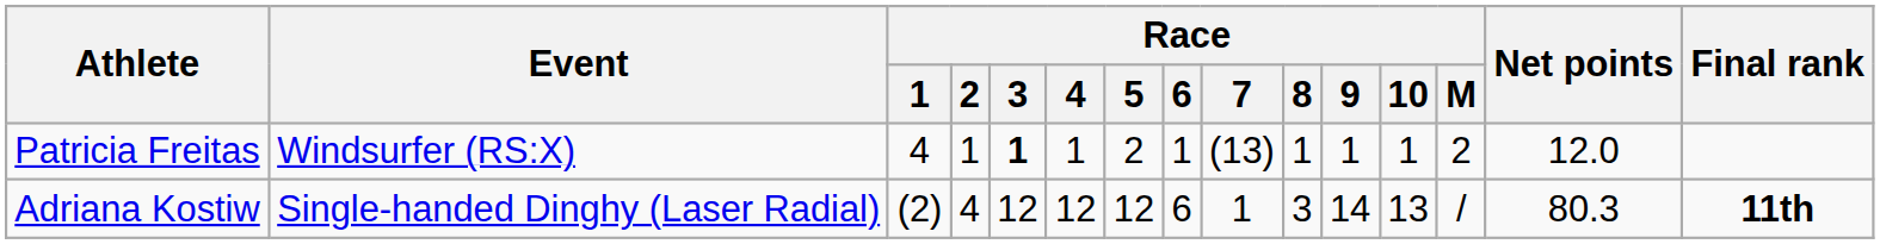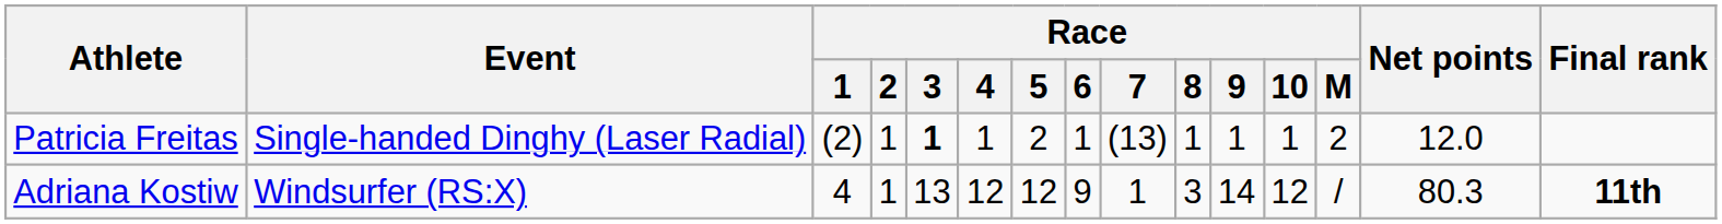Patricia Freitas | Event: Windsurfer (RS:X) -> Single-handed Dinghy (Laser Radial)
Patricia Freitas | Race / 1: 4 -> (2)
Adriana Kostiw | Event: Single-handed Dinghy (Laser Radial) -> Windsurfer (RS:X)
Adriana Kostiw | Race / 1: (2) -> 4
Adriana Kostiw | Race / 2: 4 -> 1
Adriana Kostiw | Race / 3: 12 -> 13
Adriana Kostiw | Race / 6: 6 -> 9
Adriana Kostiw | Race / 10: 13 -> 12
